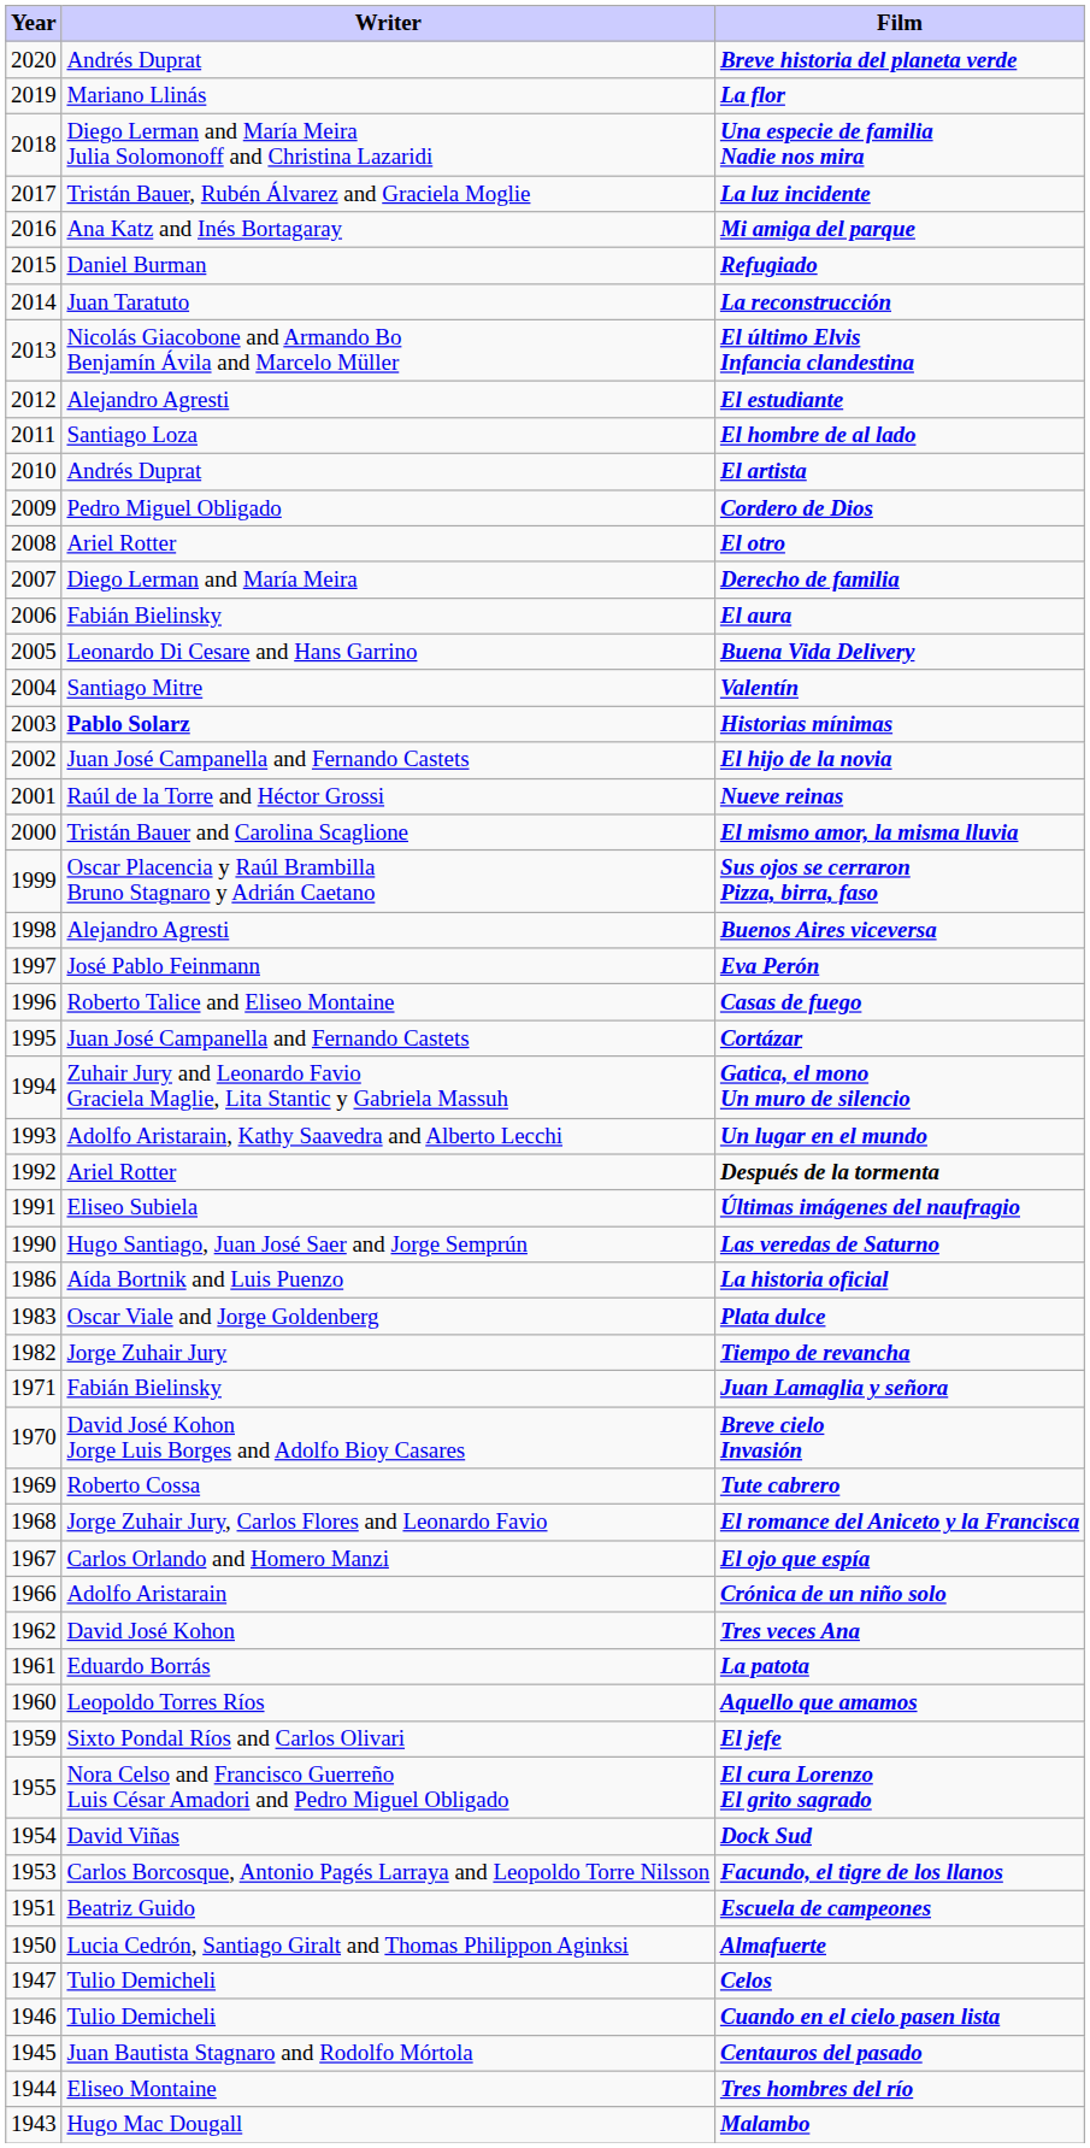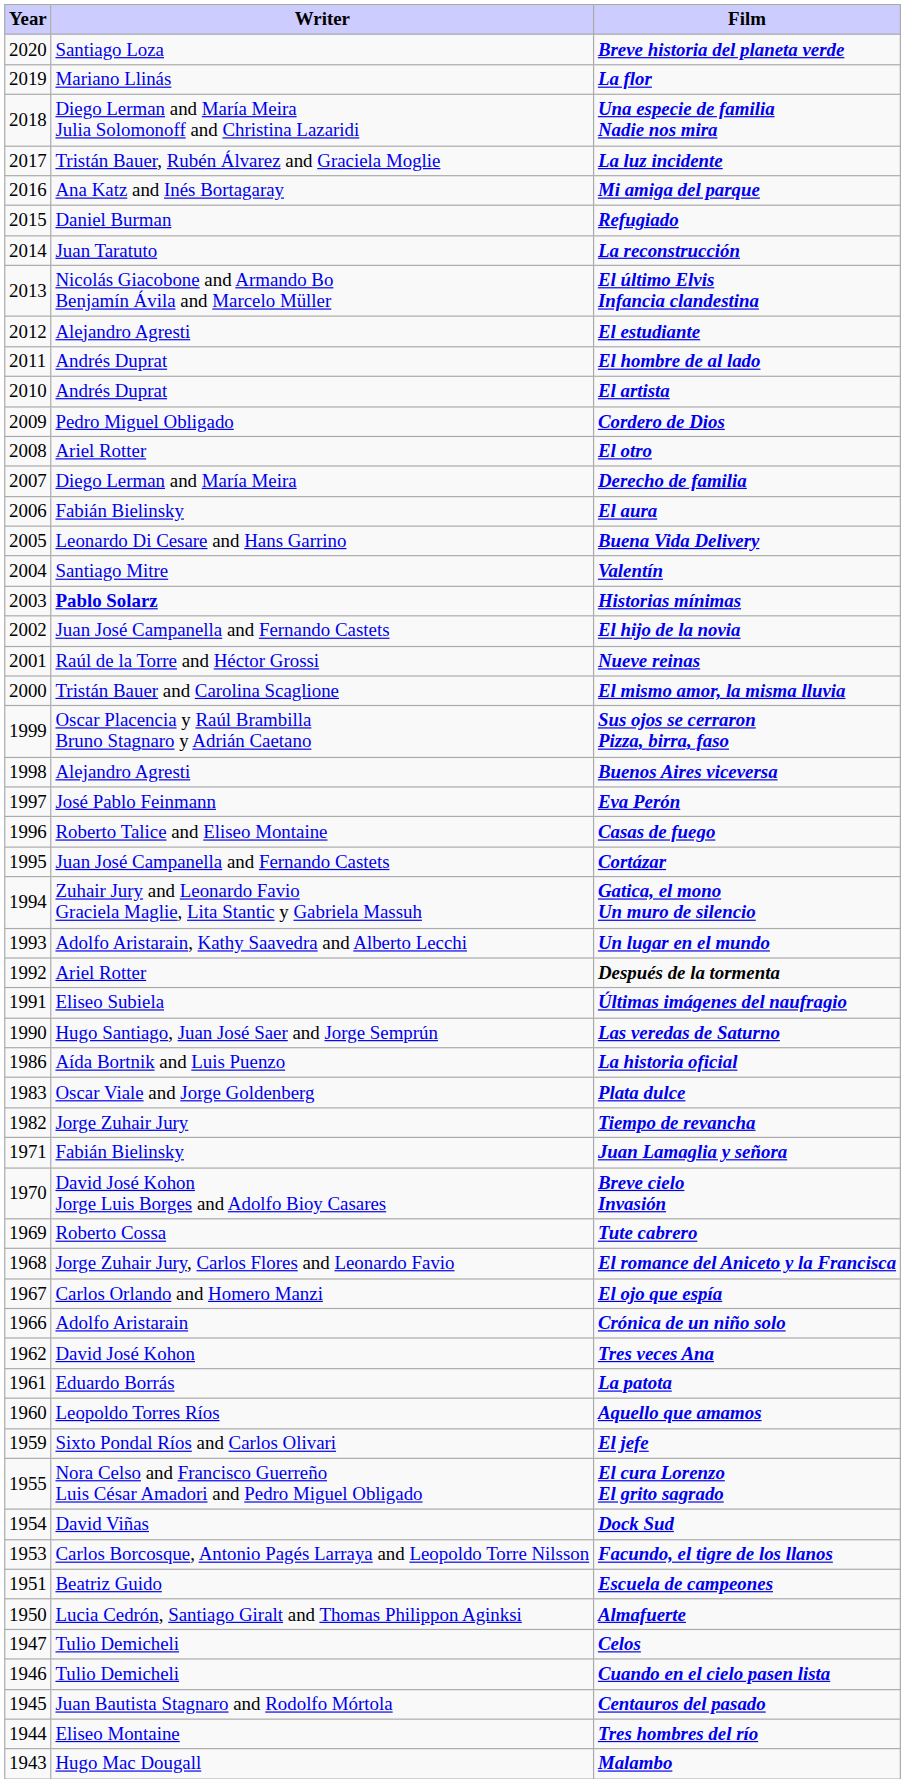Breve historia del planeta verde | Writer: Andrés Duprat -> Santiago Loza
El hombre de al lado | Writer: Santiago Loza -> Andrés Duprat
